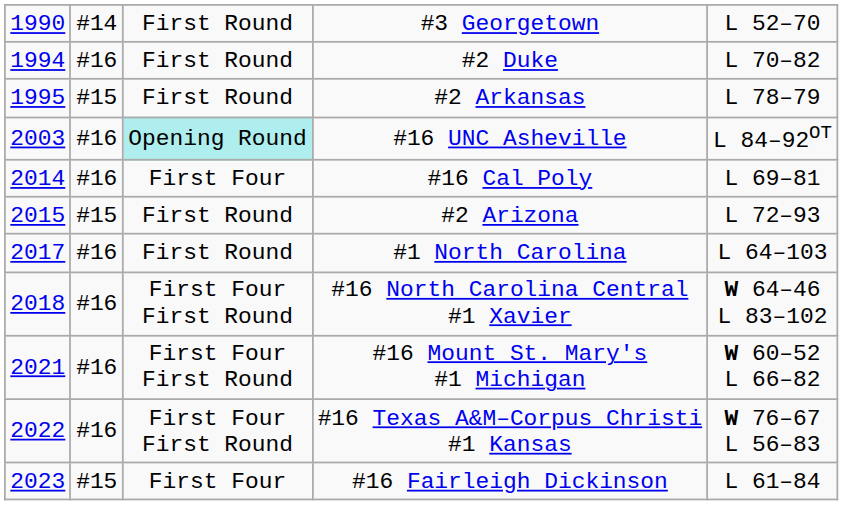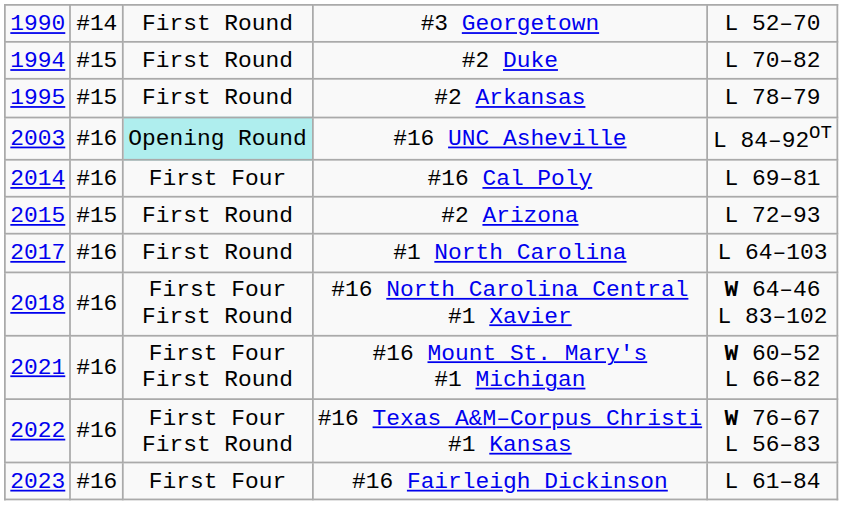#2 Duke | column 2: #16 -> #15
#16 Fairleigh Dickinson | column 2: #15 -> #16
